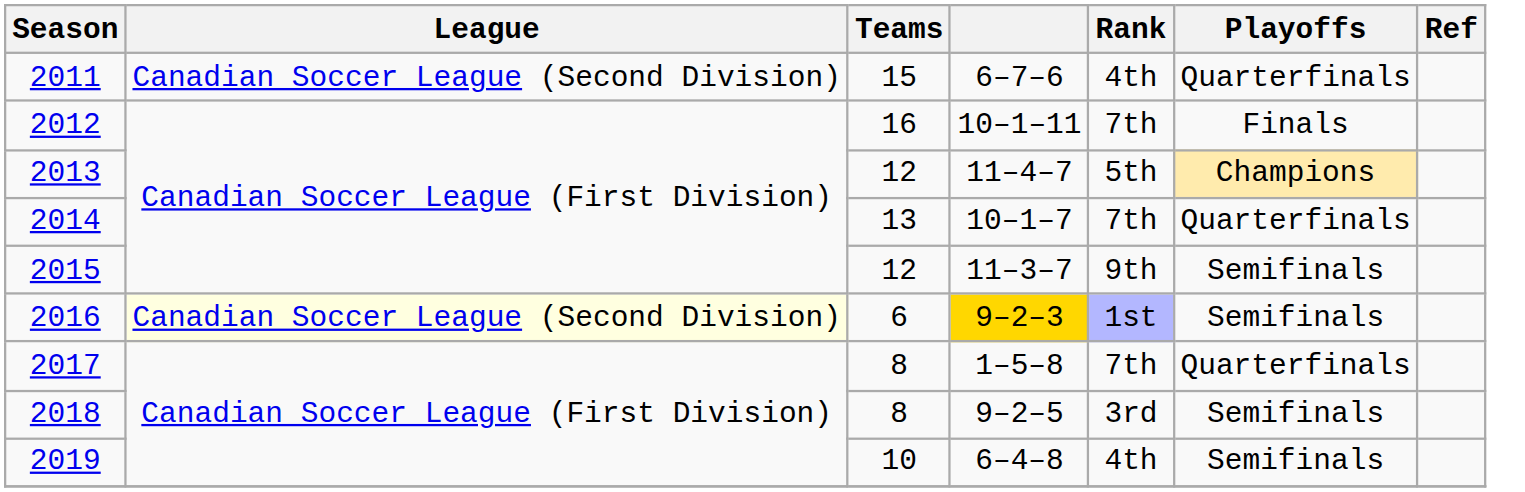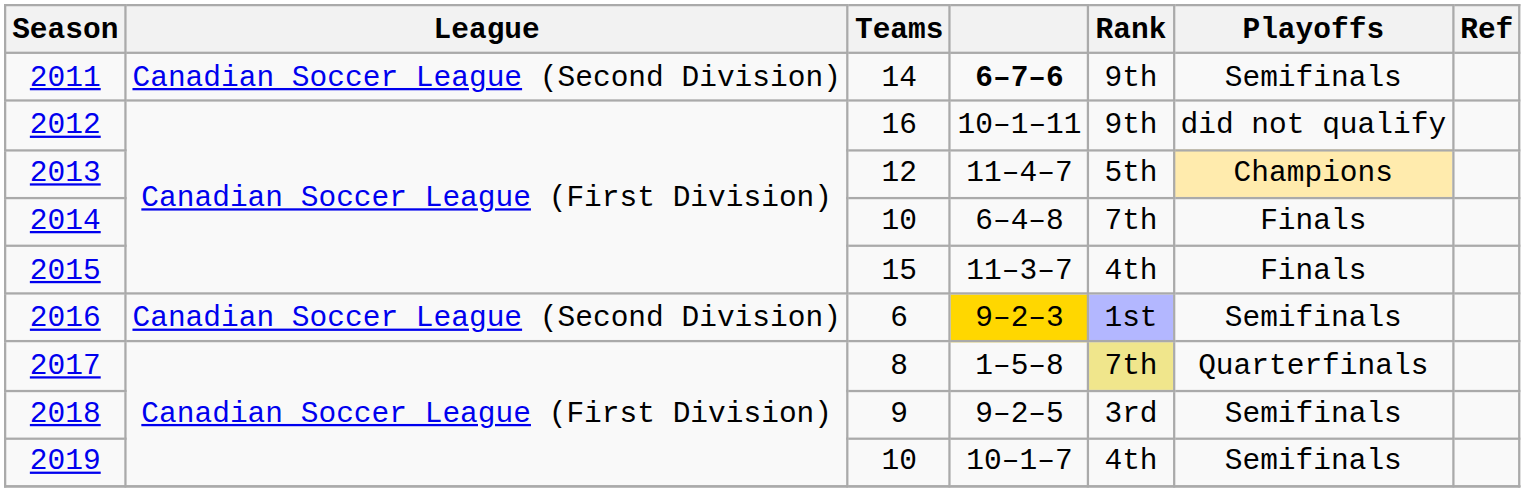2011 | Teams: 15 -> 14
2011 | column 4: normal -> bold
2011 | Rank: 4th -> 9th
2011 | Playoffs: Quarterfinals -> Semifinals
2012 | Rank: 7th -> 9th
2012 | Playoffs: Finals -> did not qualify
2014 | Teams: 13 -> 10
2014 | column 4: 10–1–7 -> 6–4–8
2014 | Playoffs: Quarterfinals -> Finals
2015 | Teams: 12 -> 15
2015 | Rank: 9th -> 4th
2015 | Playoffs: Semifinals -> Finals
2016 | League: lightyellow background -> no background
2017 | Rank: no background -> khaki background
2018 | Teams: 8 -> 9
2019 | column 4: 6–4–8 -> 10–1–7
